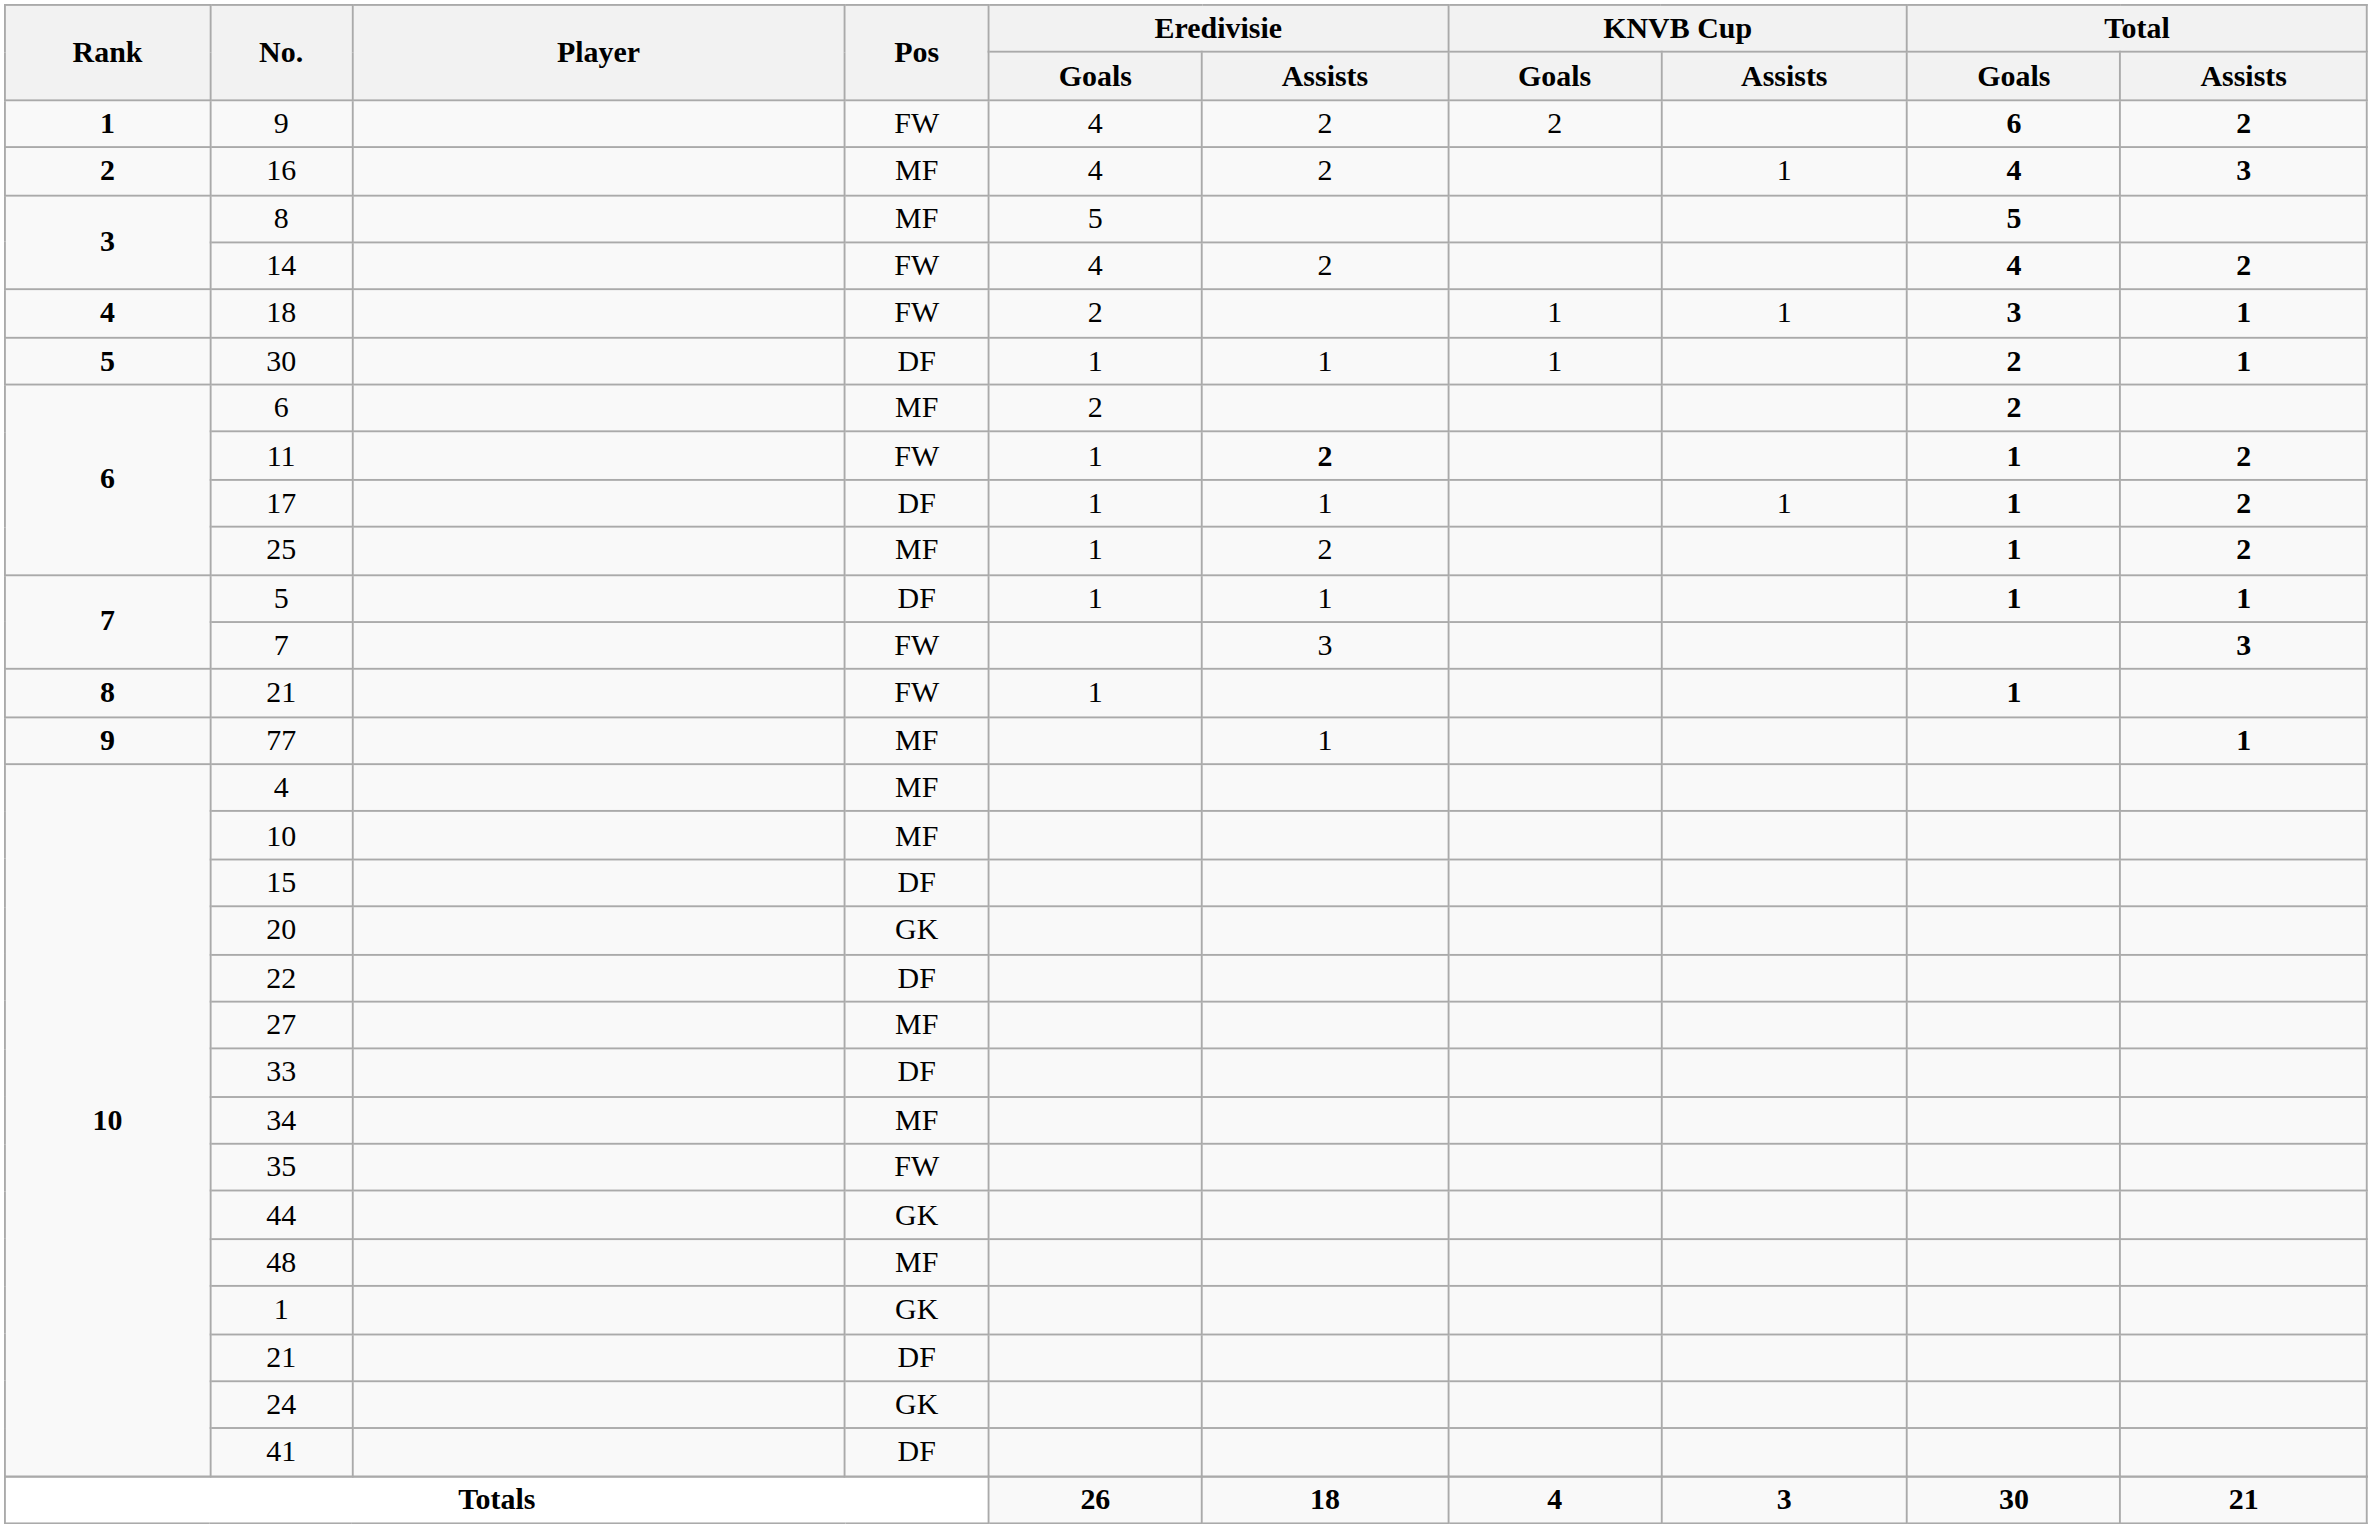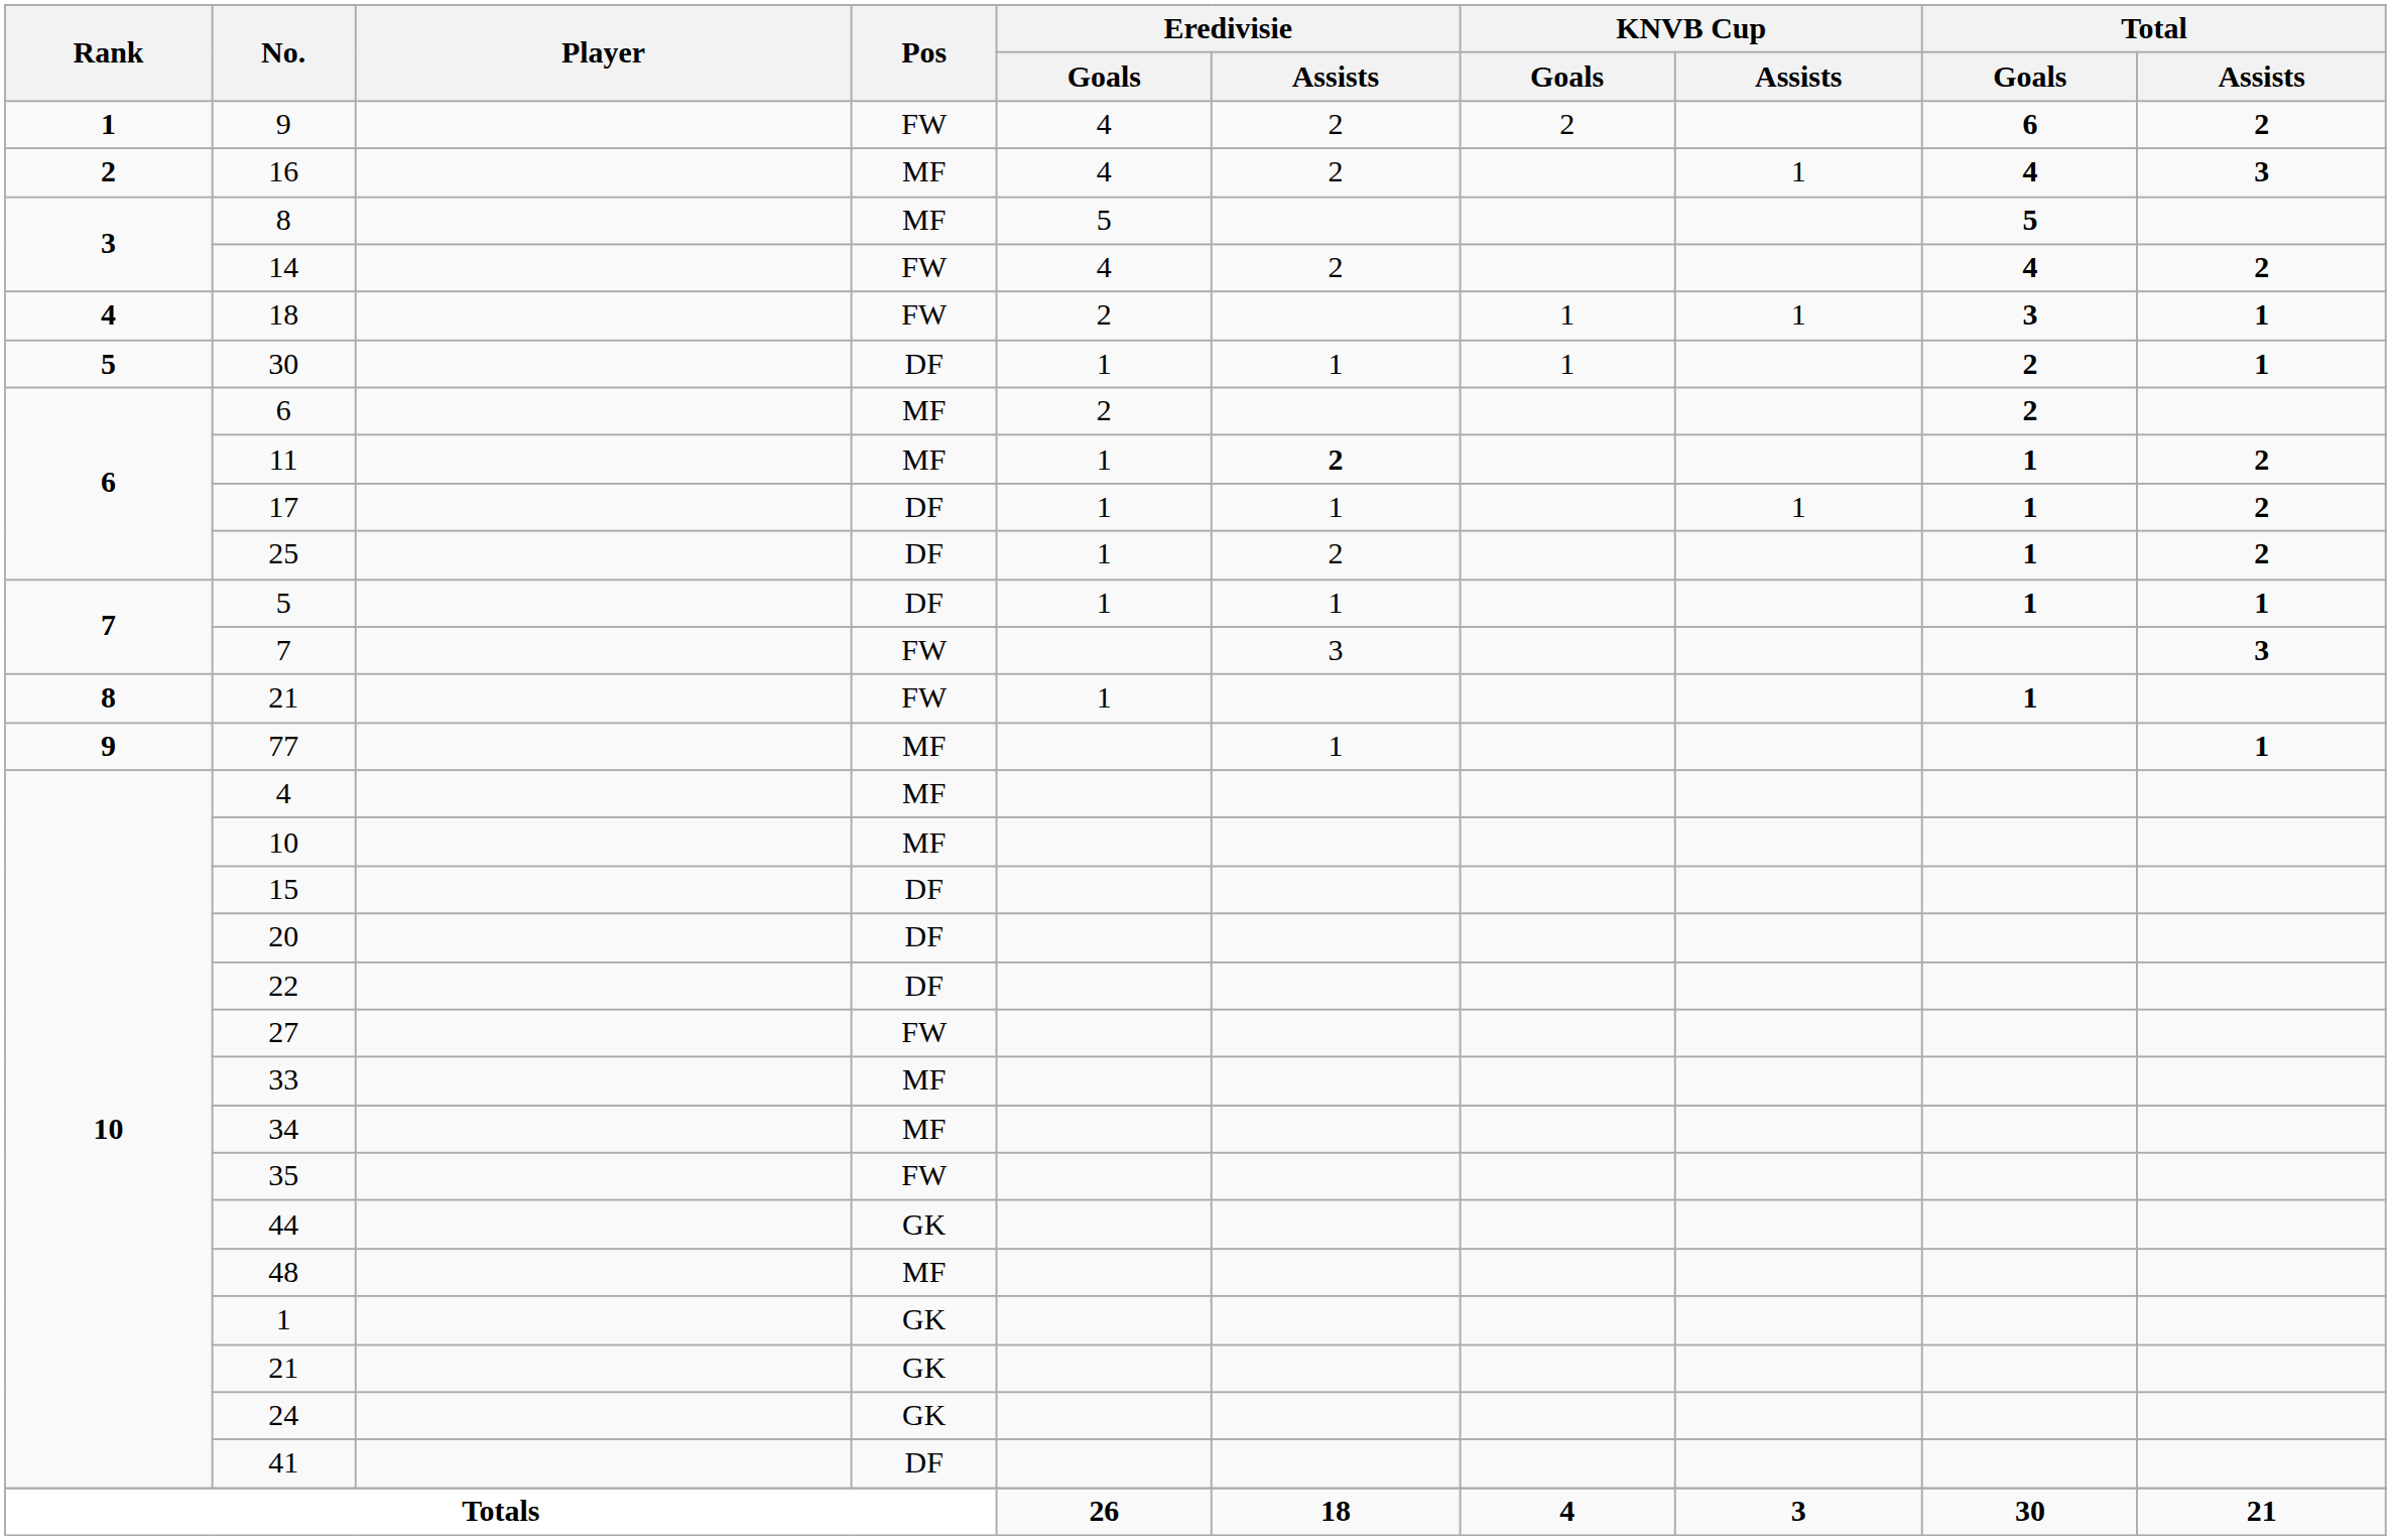11 | Pos: FW -> MF
25 | Pos: MF -> DF
20 | Pos: GK -> DF
27 | Pos: MF -> FW
33 | Pos: DF -> MF
10 / 21 | Pos: DF -> GK
